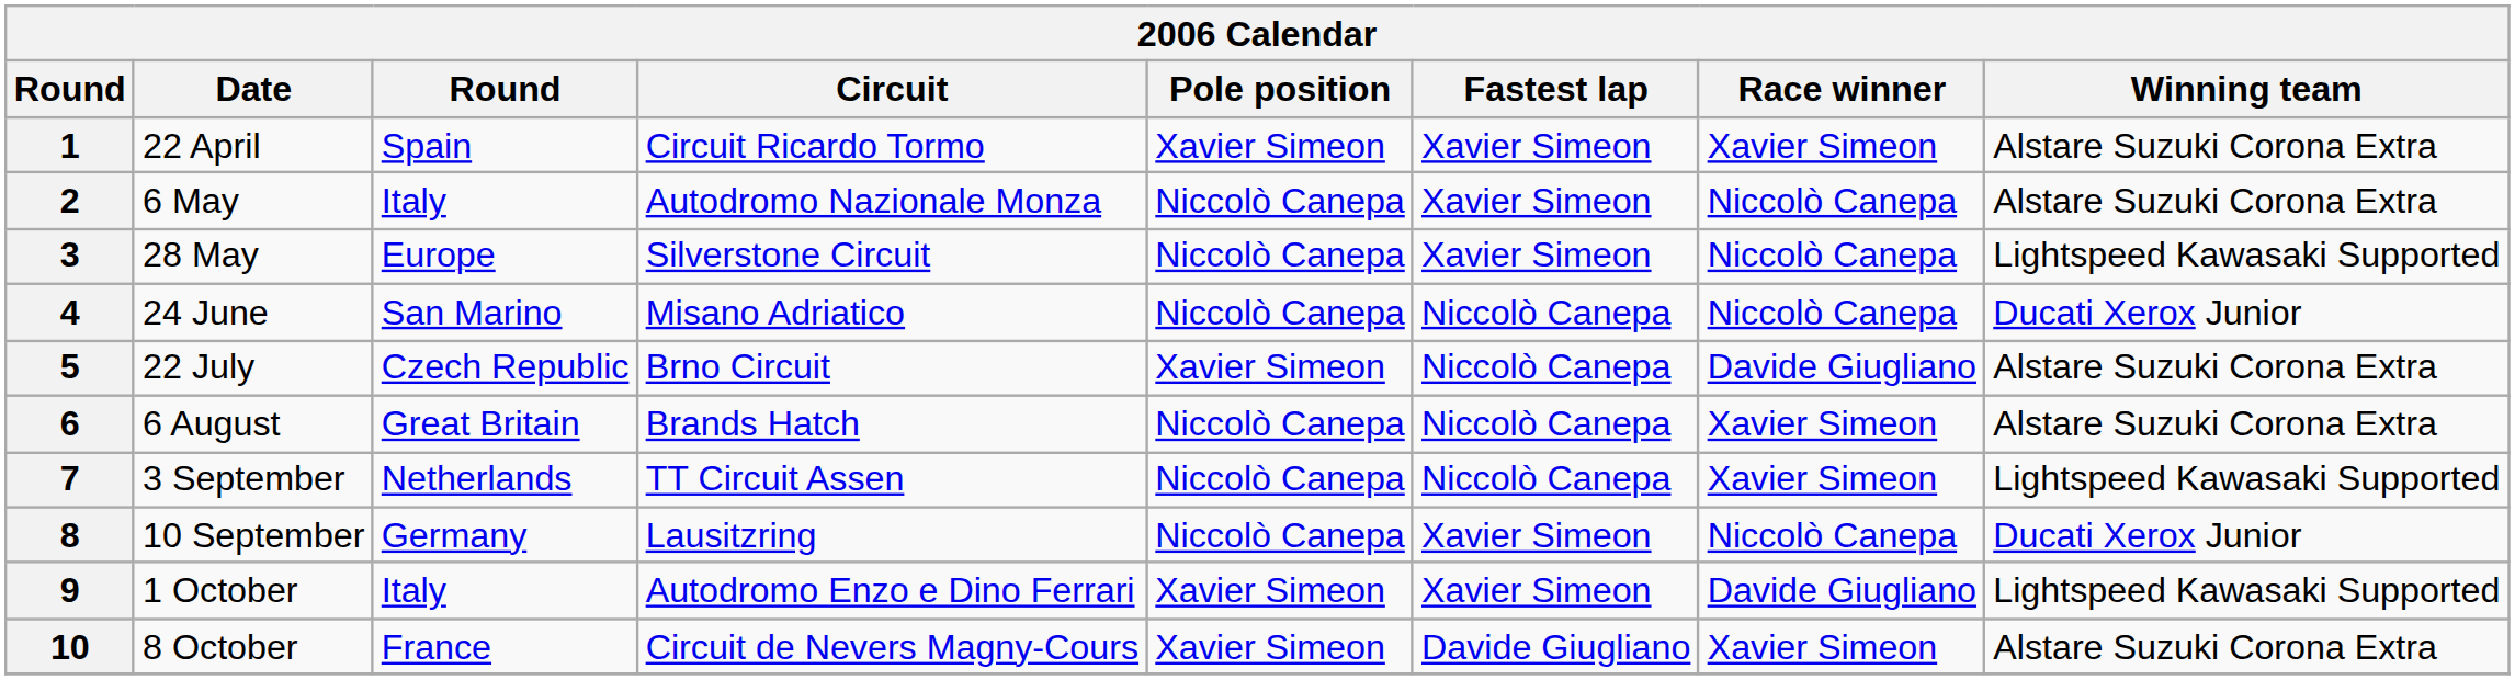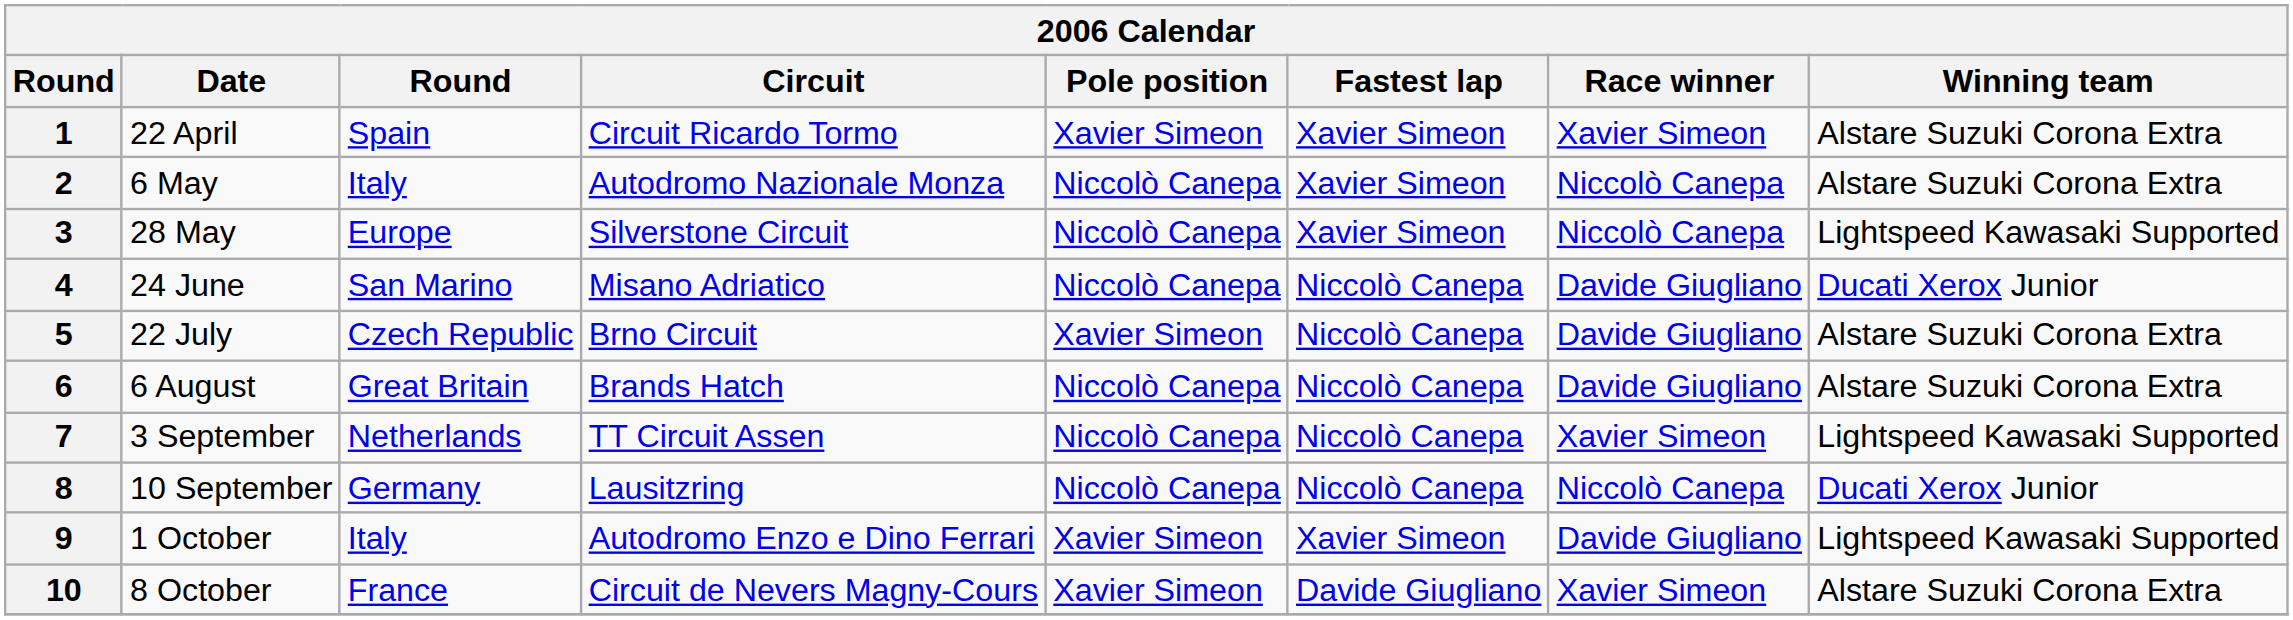4 | Race winner: Niccolò Canepa -> Davide Giugliano
6 | Race winner: Xavier Simeon -> Davide Giugliano
8 | Fastest lap: Xavier Simeon -> Niccolò Canepa
